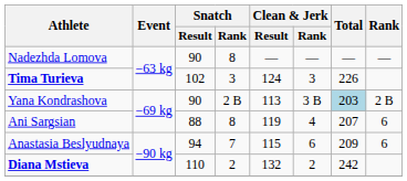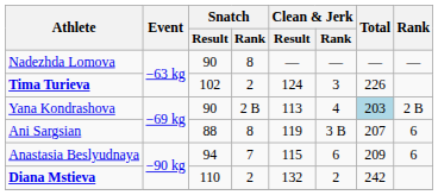Tima Turieva | Snatch / Rank: 3 -> 2
Yana Kondrashova | Clean & Jerk / Rank: 3 B -> 4
Ani Sargsian | Clean & Jerk / Rank: 4 -> 3 B
